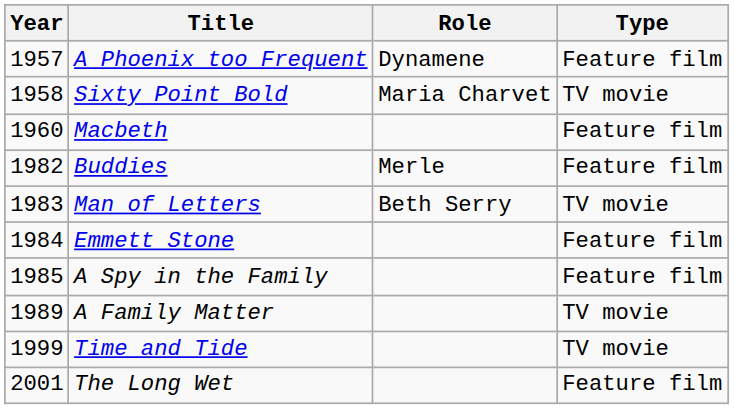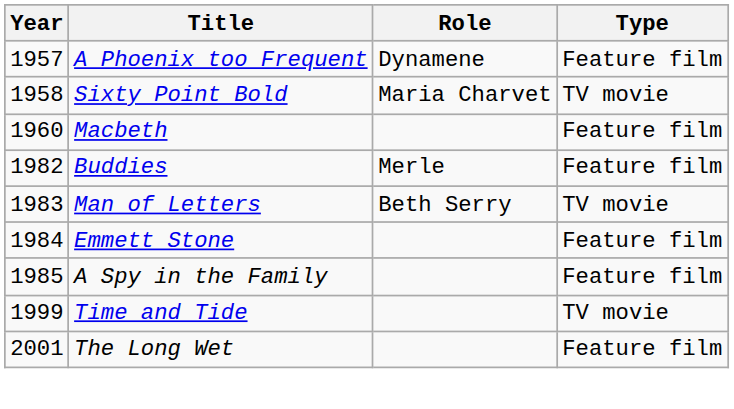- row: 1989 | A Family Matter | TV movie
